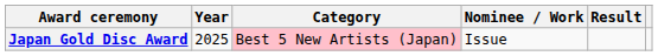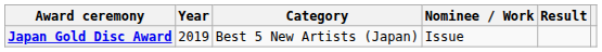Japan Gold Disc Award | Year: 2025 -> 2019
Japan Gold Disc Award | Category: pink background -> no background
